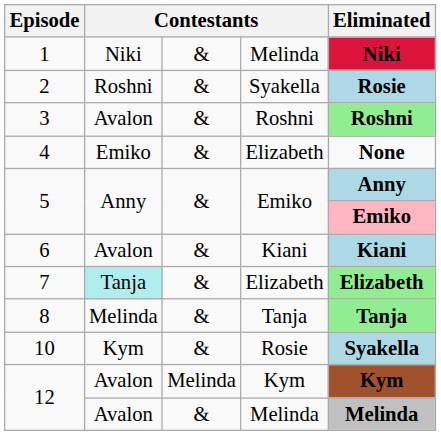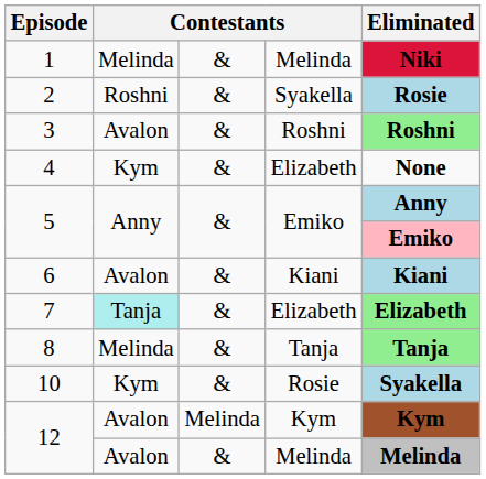1 | column 2: Niki -> Melinda
4 | column 2: Emiko -> Kym
